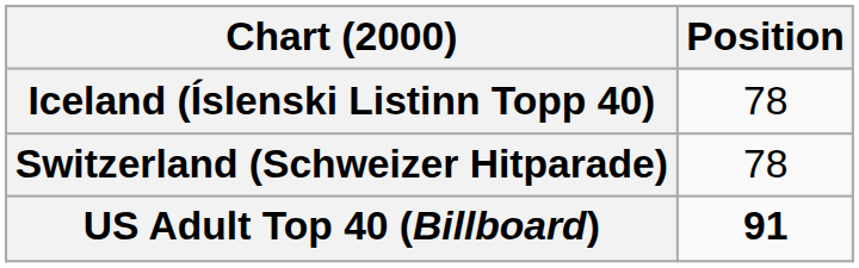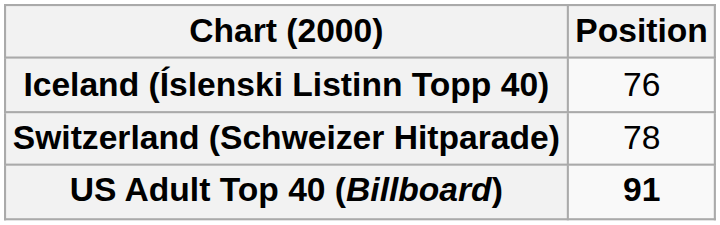Iceland (Íslenski Listinn Topp 40) | Position: 78 -> 76
